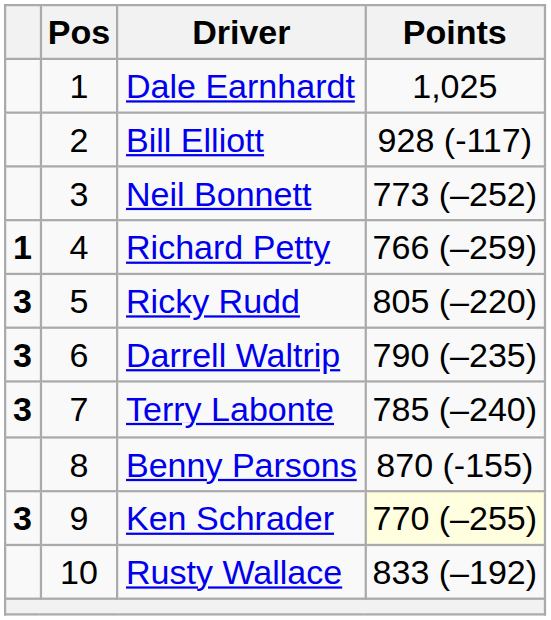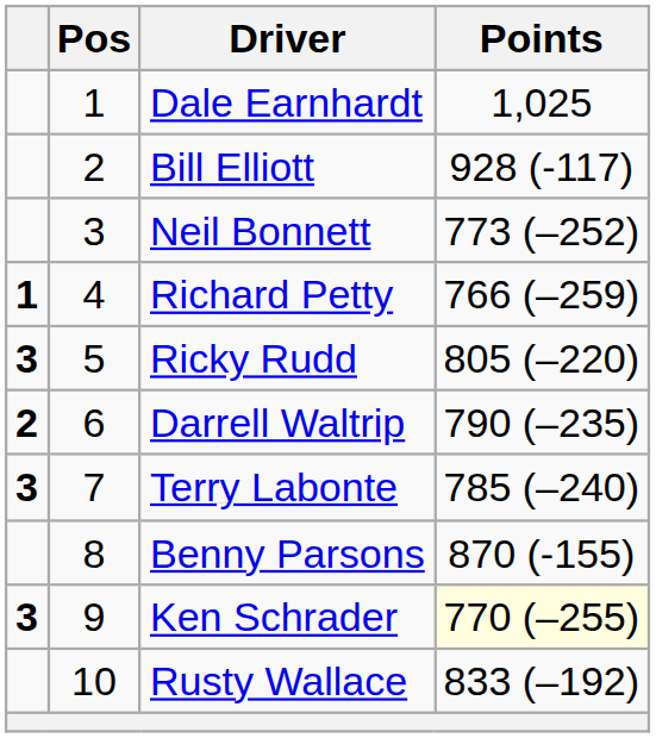Darrell Waltrip | column 1: 3 -> 2
